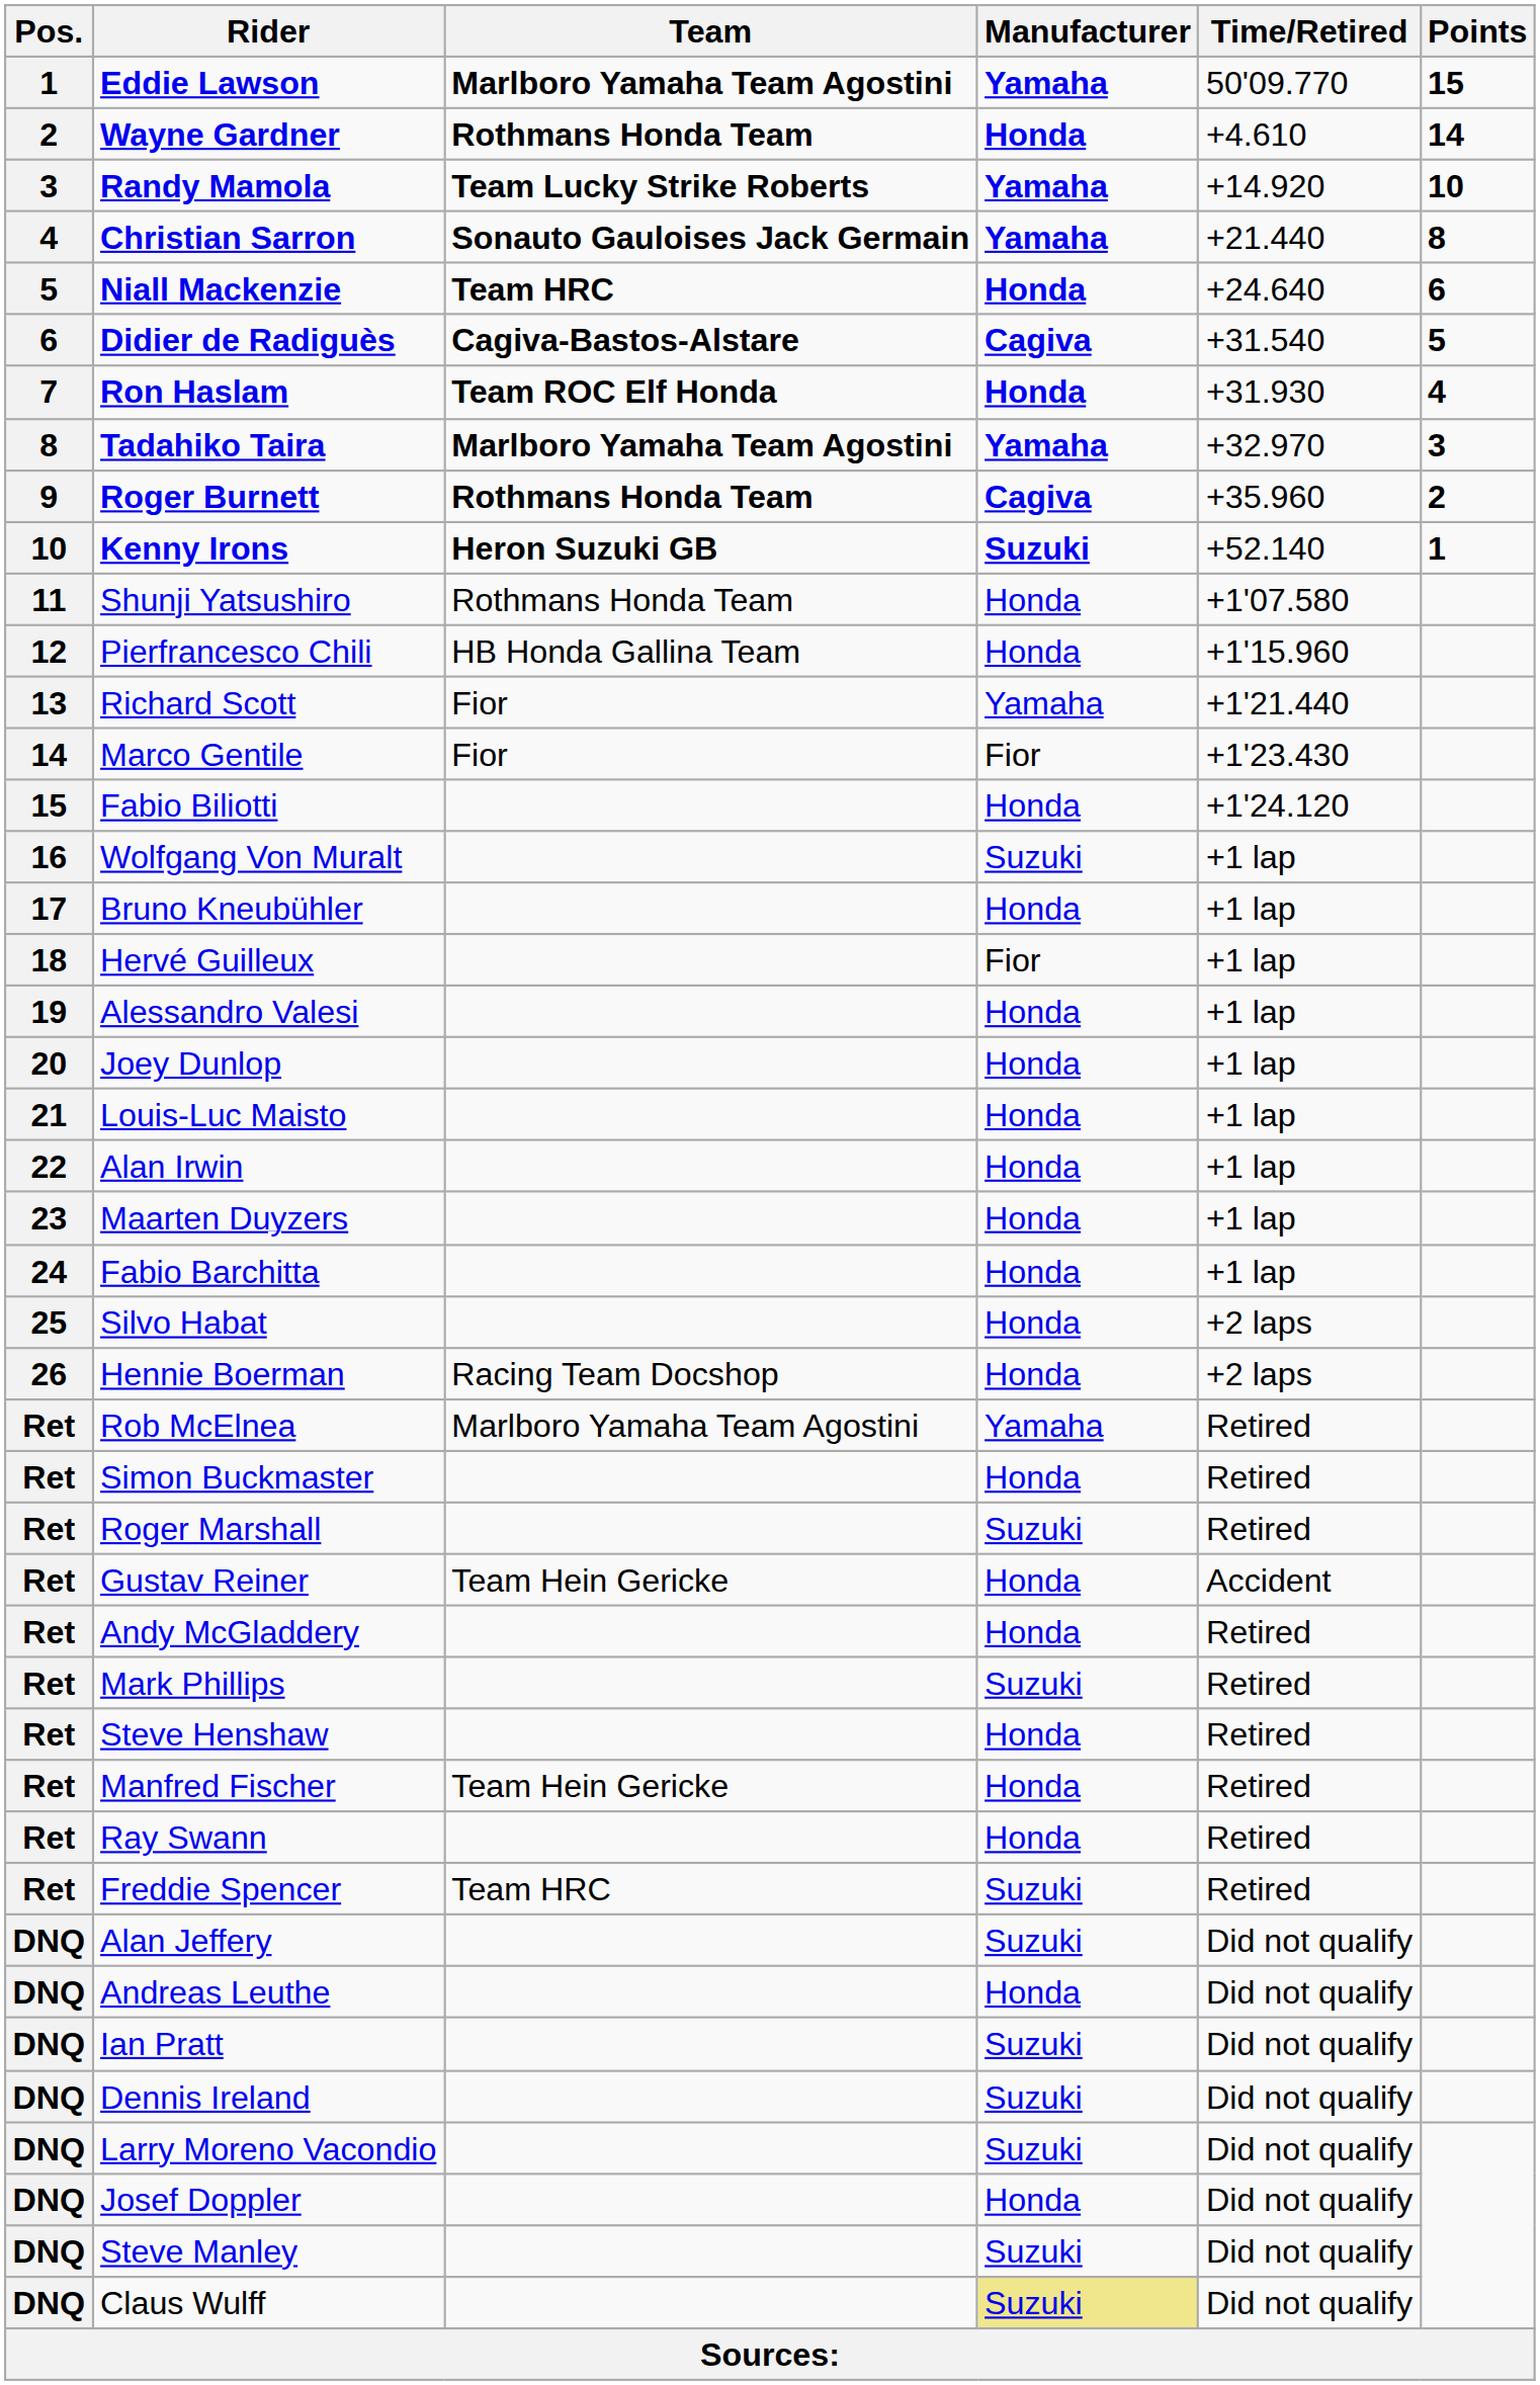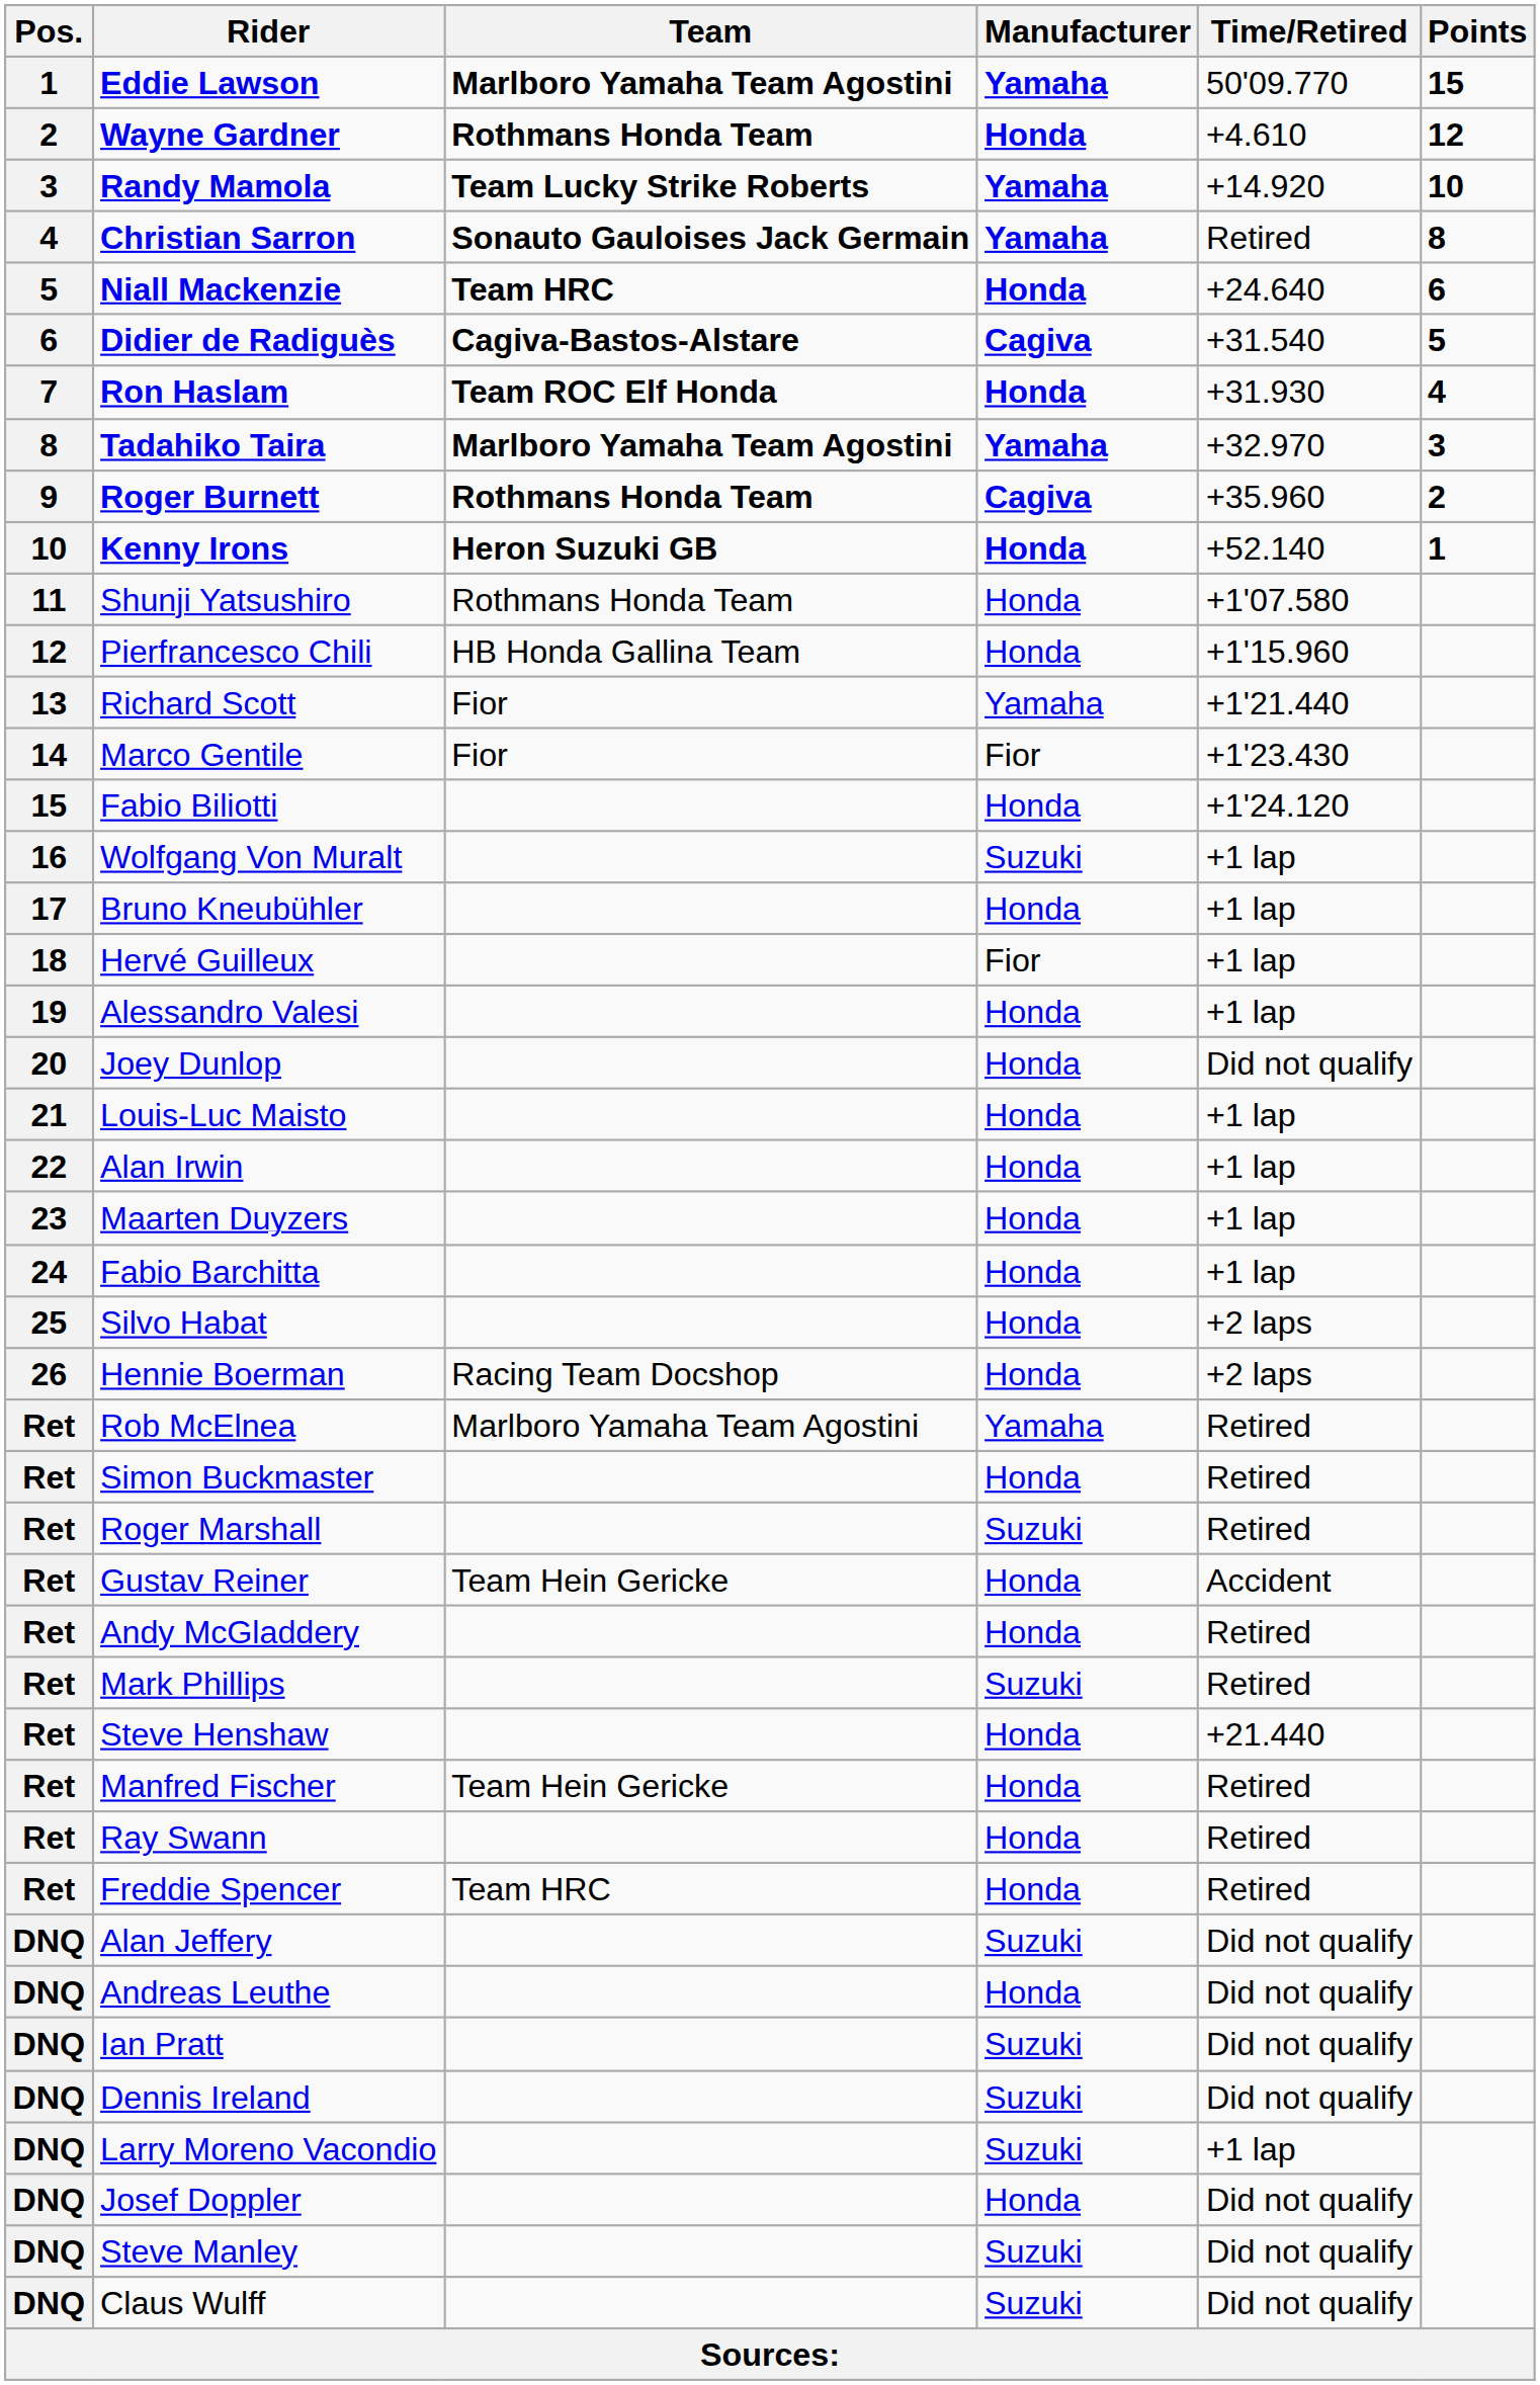Wayne Gardner | Points: 14 -> 12
Christian Sarron | Time/Retired: +21.440 -> Retired
Kenny Irons | Manufacturer: Suzuki -> Honda
Joey Dunlop | Time/Retired: +1 lap -> Did not qualify
Steve Henshaw | Time/Retired: Retired -> +21.440
Freddie Spencer | Manufacturer: Suzuki -> Honda
Larry Moreno Vacondio | Time/Retired: Did not qualify -> +1 lap
Claus Wulff | Manufacturer: khaki background -> no background
